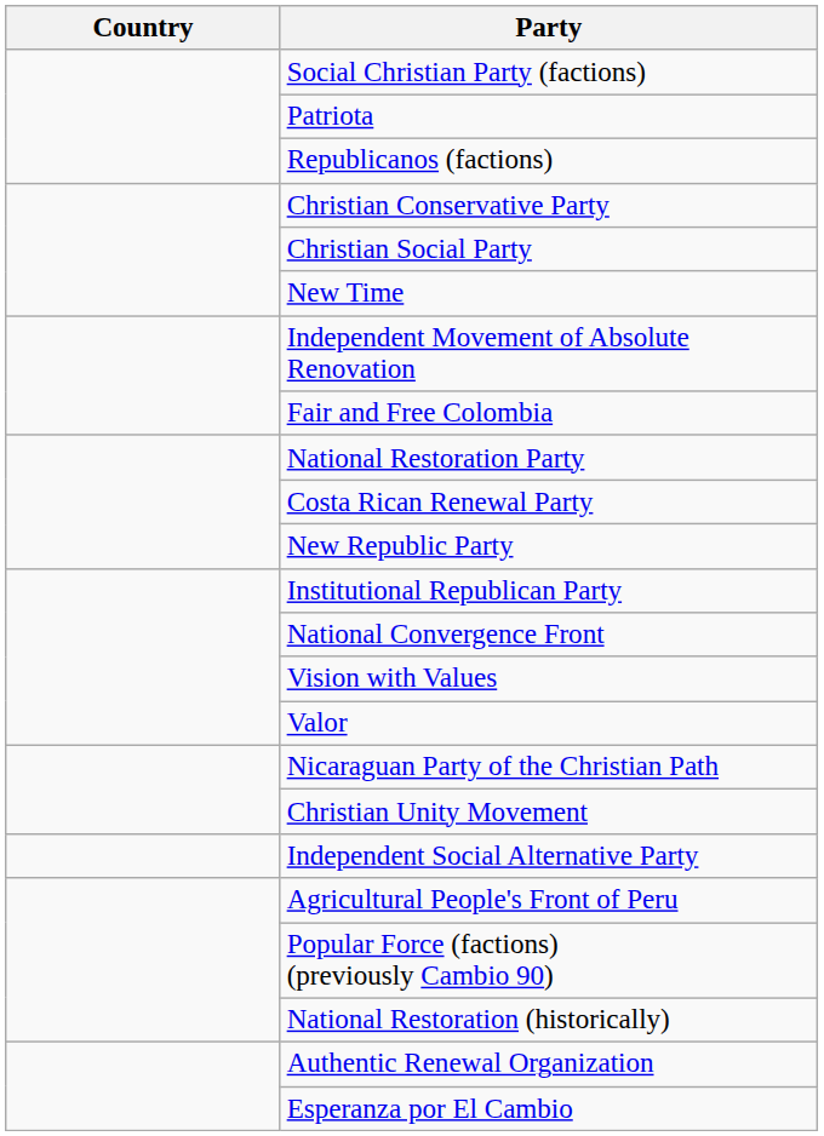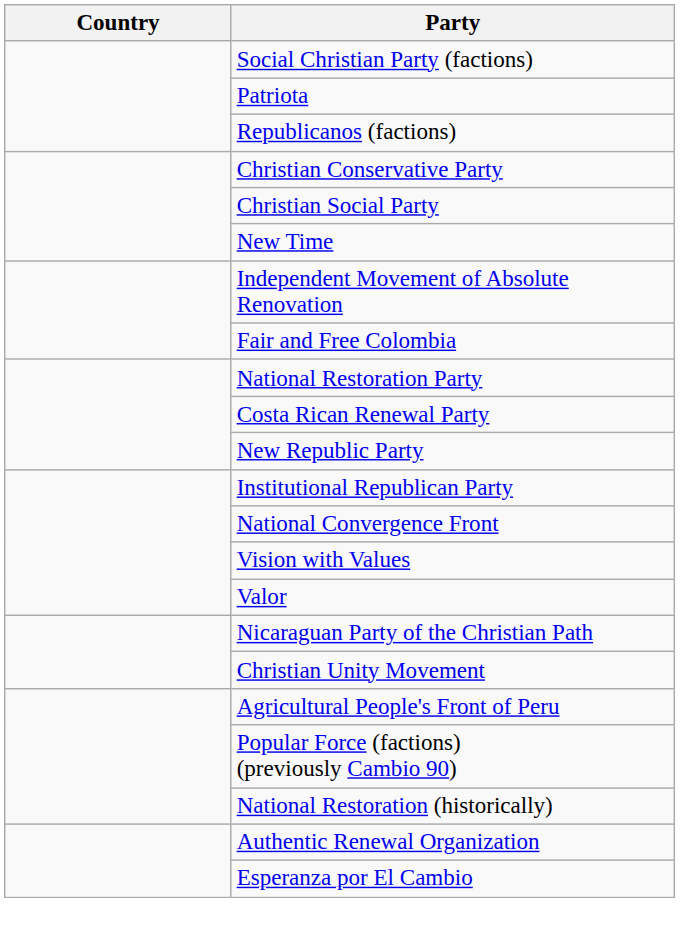- row: Independent Social Alternative Party
